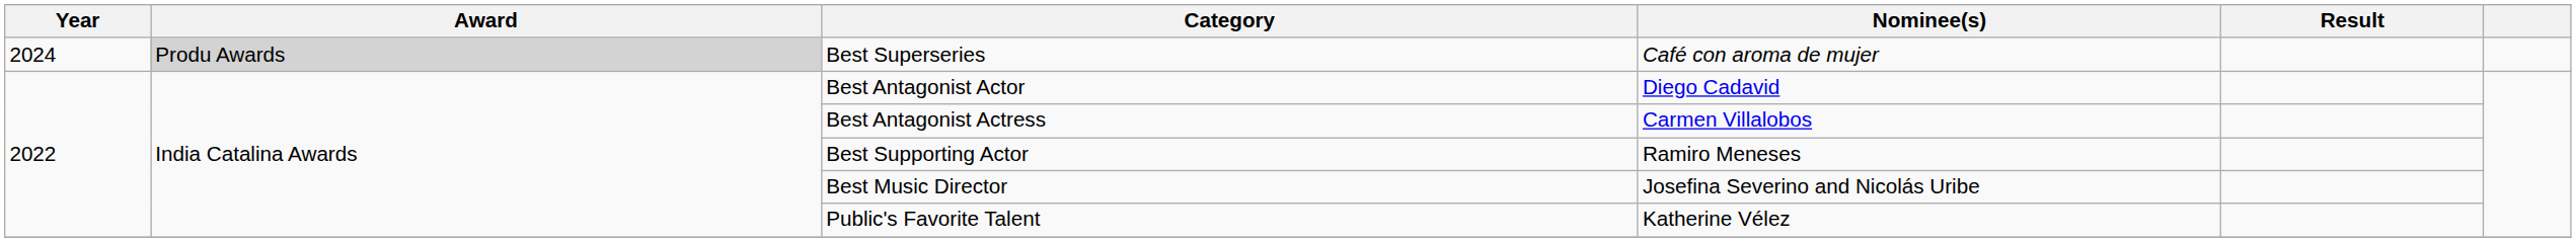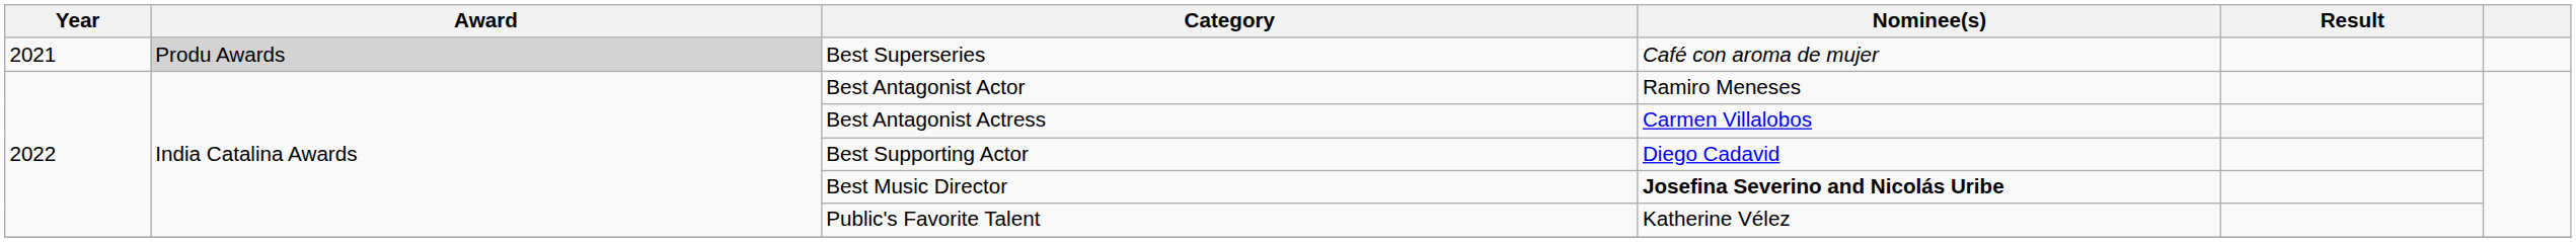Best Superseries | Year: 2024 -> 2021
Best Antagonist Actor | Nominee(s): Diego Cadavid -> Ramiro Meneses
Best Supporting Actor | Nominee(s): Ramiro Meneses -> Diego Cadavid
Best Music Director | Nominee(s): normal -> bold
